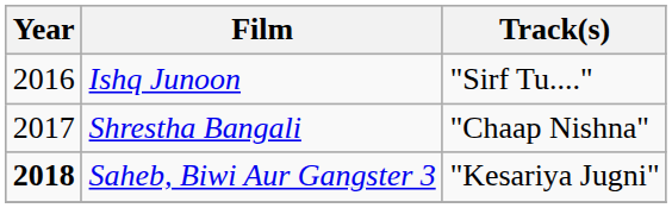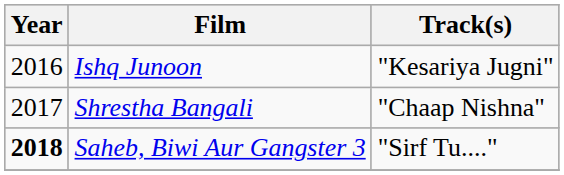Ishq Junoon | Track(s): "Sirf Tu...." -> "Kesariya Jugni"
Saheb, Biwi Aur Gangster 3 | Track(s): "Kesariya Jugni" -> "Sirf Tu...."
